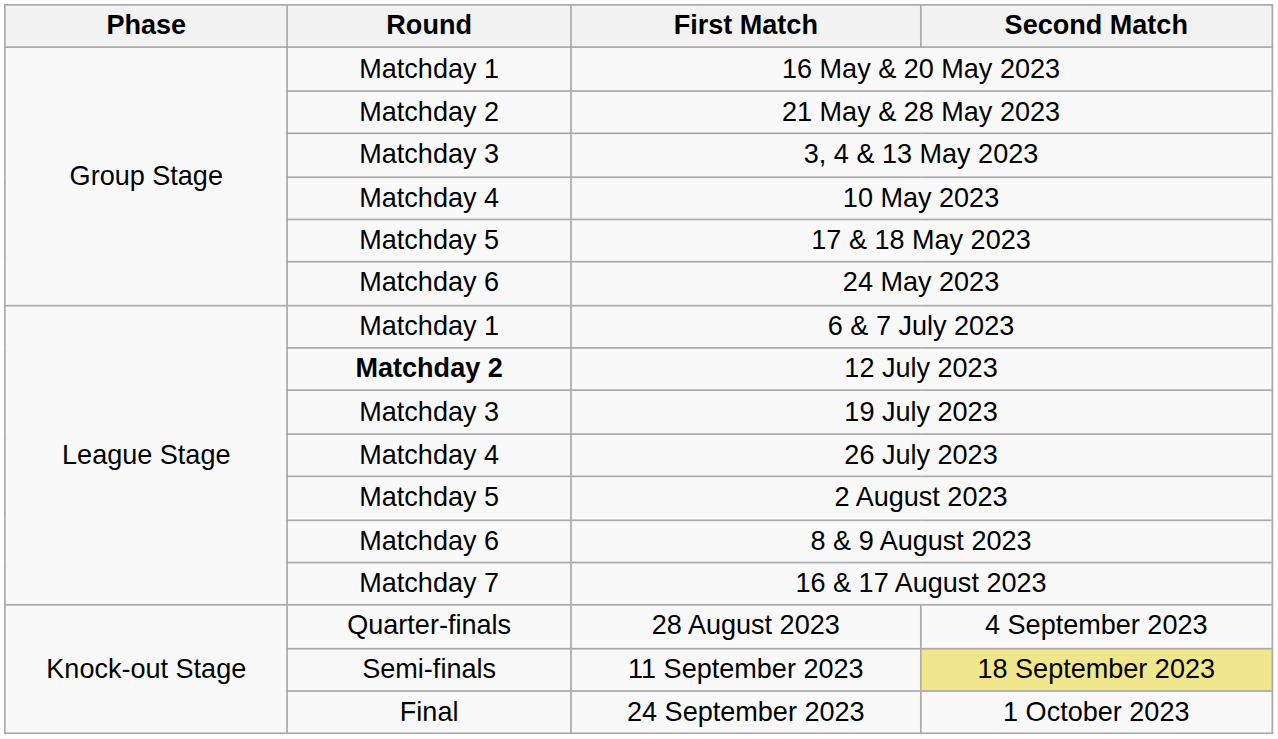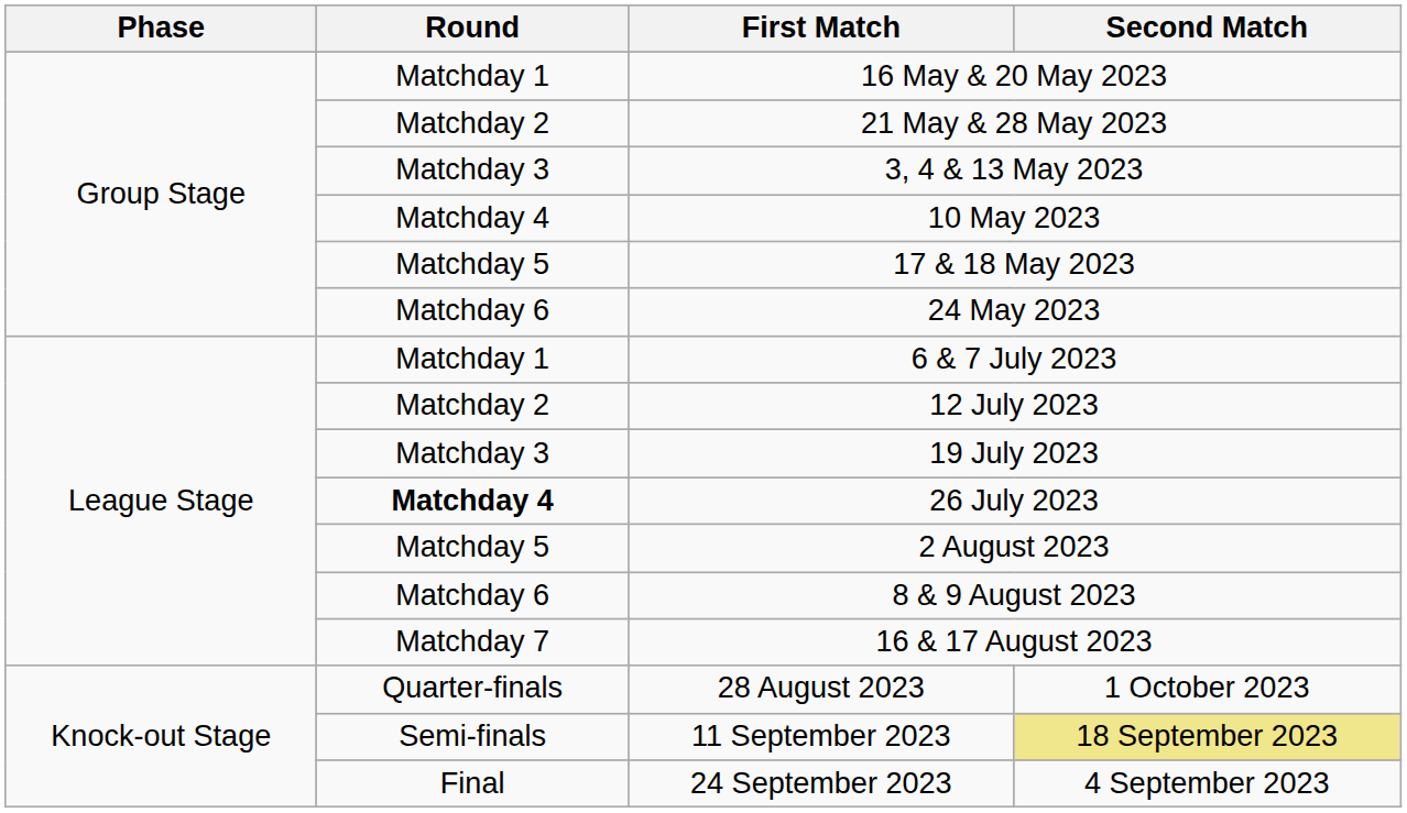12 July 2023 | Round: bold -> normal
26 July 2023 | Round: normal -> bold
28 August 2023 | Second Match: 4 September 2023 -> 1 October 2023
24 September 2023 | Second Match: 1 October 2023 -> 4 September 2023
